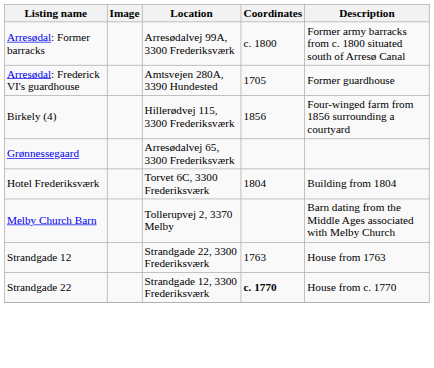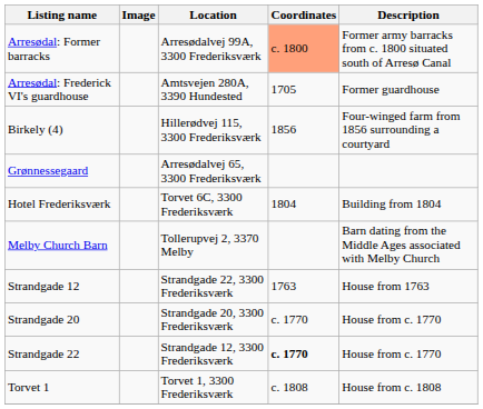Arresødal: Former barracks | Coordinates: no background -> lightsalmon background
+ row: Strandgade 20 | Strandgade 20, 3300 Frederiksværk | c. 1770 | House from c. 1770
+ row: Torvet 1 | Torvet 1, 3300 Frederiksværk | c. 1808 | House from c. 1808
